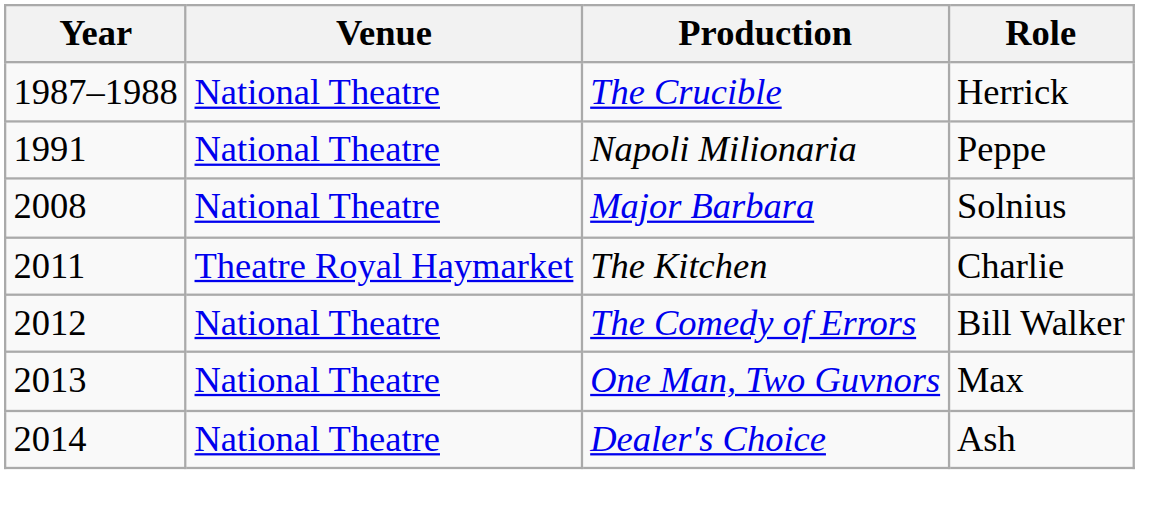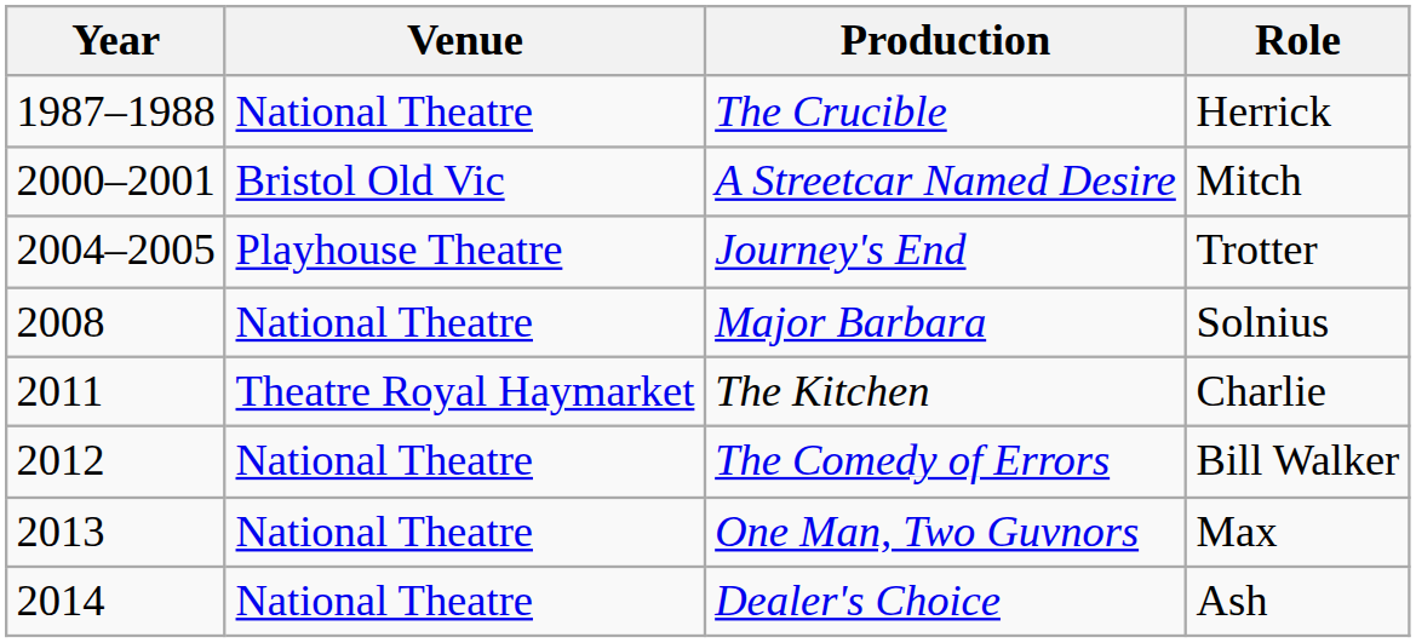- row: 1991 | National Theatre | Napoli Milionaria | Peppe
+ row: 2000–2001 | Bristol Old Vic | A Streetcar Named Desire | Mitch
+ row: 2004–2005 | Playhouse Theatre | Journey's End | Trotter
